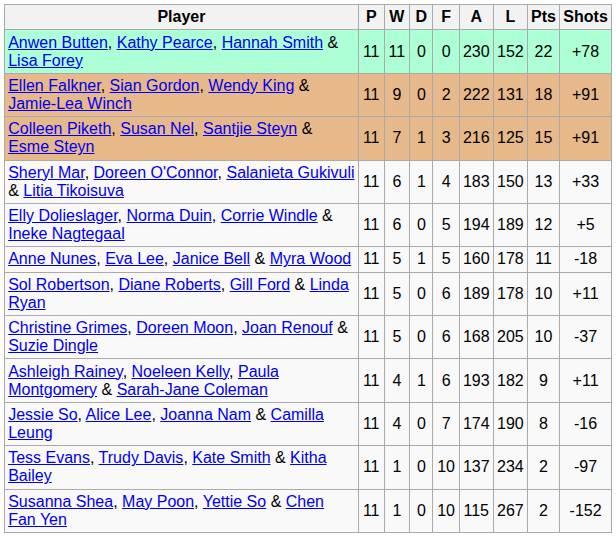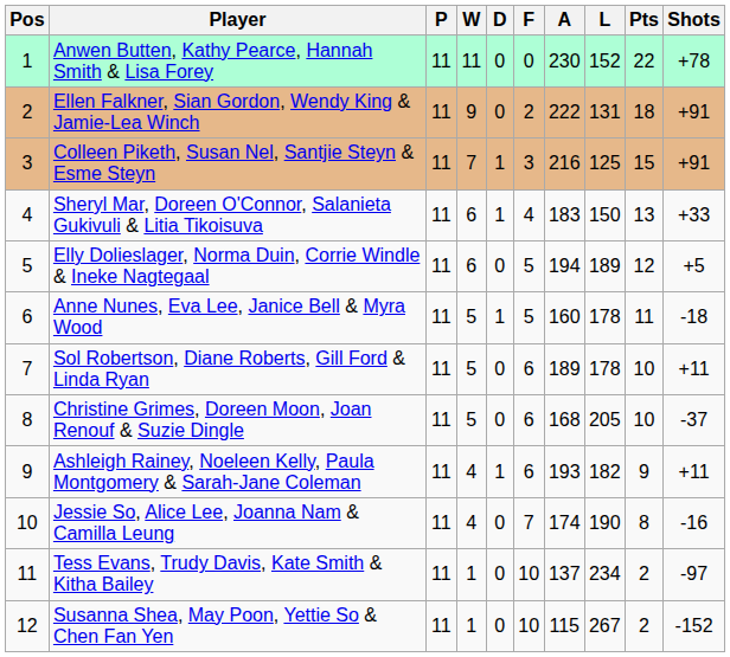+ column: Pos | 1 | 2 | 3 | 4 | 5 | 6 | 7 | 8 | 9 | 10 | 11 | 12
